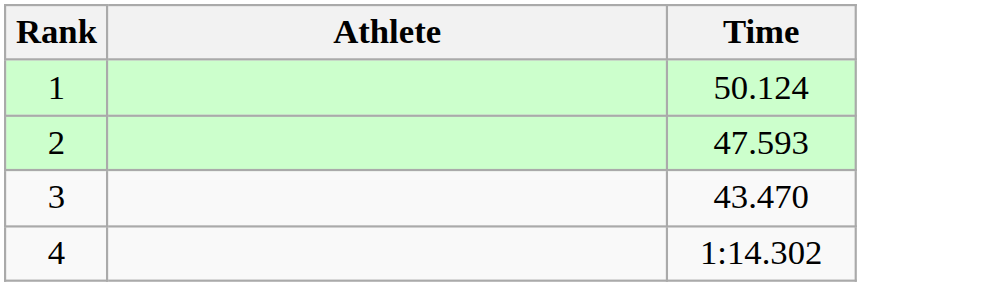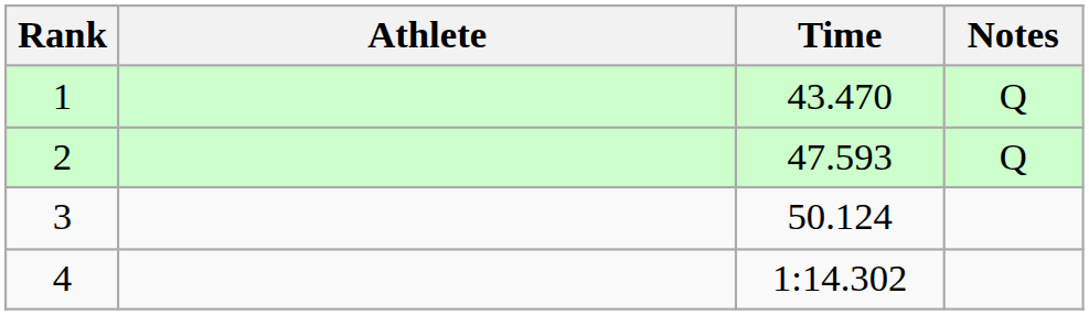+ column: Notes | Q | Q
1 | Time: 50.124 -> 43.470
3 | Time: 43.470 -> 50.124
